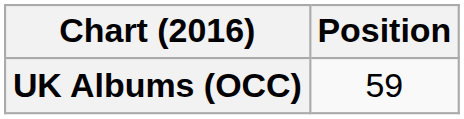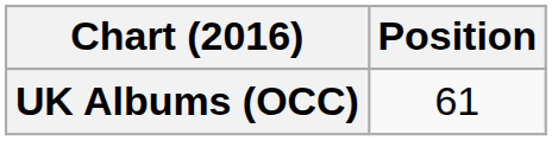UK Albums (OCC) | Position: 59 -> 61
